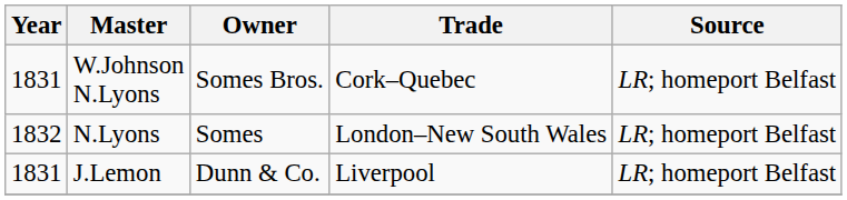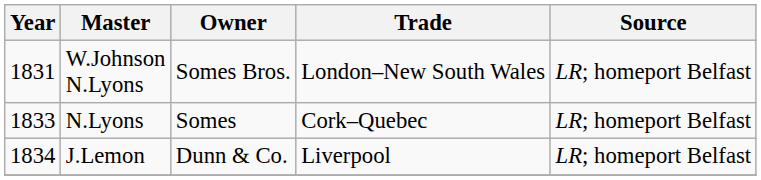W.Johnson N.Lyons | Trade: Cork–Quebec -> London–New South Wales
N.Lyons | Year: 1832 -> 1833
N.Lyons | Trade: London–New South Wales -> Cork–Quebec
J.Lemon | Year: 1831 -> 1834
